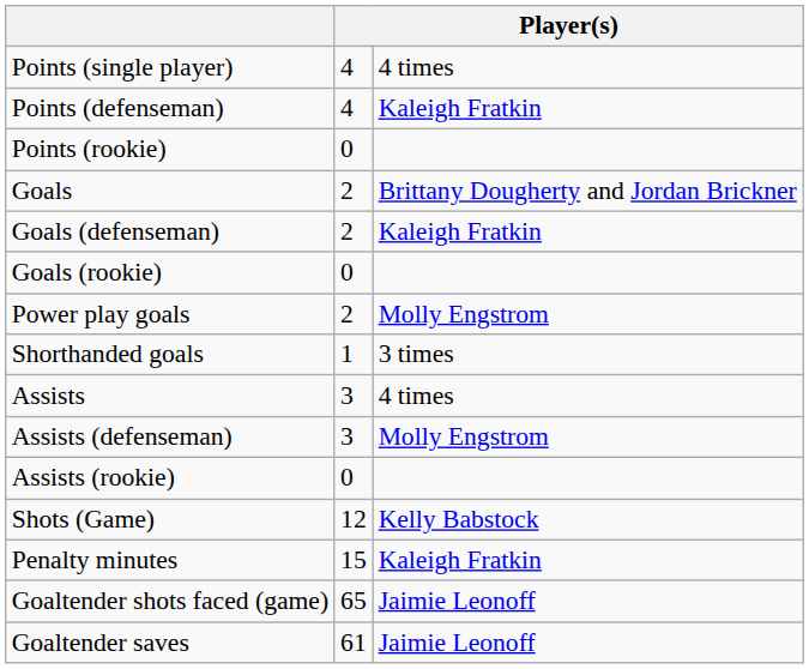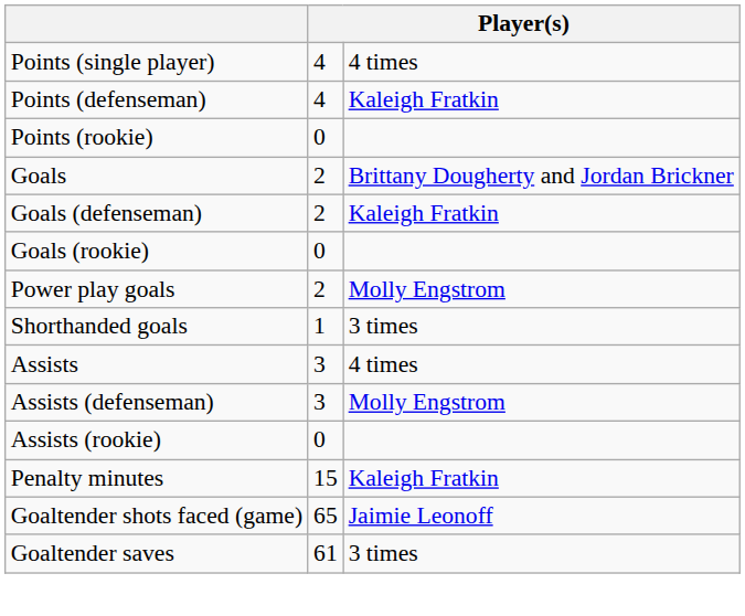- row: Shots (Game) | 12 | Kelly Babstock
Goaltender saves | column 3: Jaimie Leonoff -> 3 times
